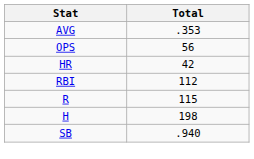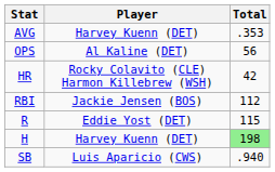+ column: Player | Harvey Kuenn (DET) | Al Kaline (DET) | Rocky Colavito (CLE) Harmon Killebrew (WSH) | Jackie Jensen (BOS) | Eddie Yost (DET) | Harvey Kuenn (DET) | Luis Aparicio (CWS)
H | Total: no background -> lightgreen background
